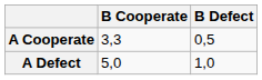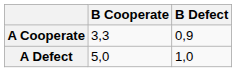A Cooperate | B Defect: 0,5 -> 0,9
